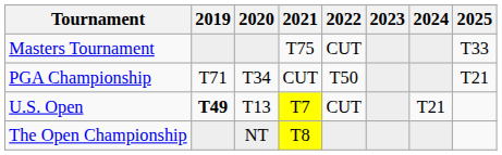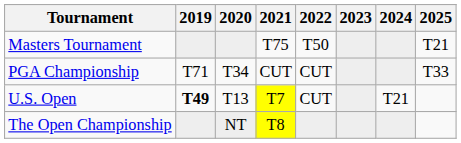Masters Tournament | 2022: CUT -> T50
Masters Tournament | 2025: T33 -> T21
PGA Championship | 2022: T50 -> CUT
PGA Championship | 2025: T21 -> T33
